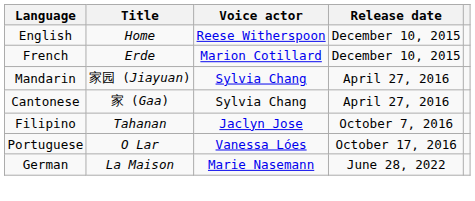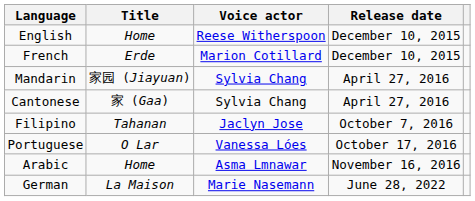+ row: Arabic | Home | Asma Lmnawar | November 16, 2016
